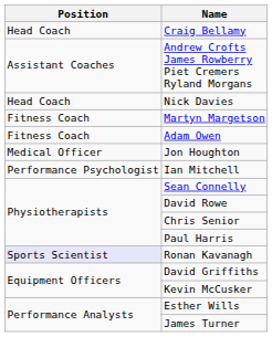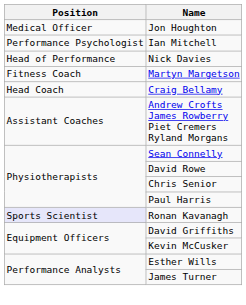rows swapped: Craig Bellamy <-> Jon Houghton
rows swapped: Andrew Crofts James Rowberry Piet Cremers Ryland Morgans <-> Ian Mitchell
Nick Davies | Position: Head Coach -> Head of Performance
- row: Fitness Coach | Adam Owen
